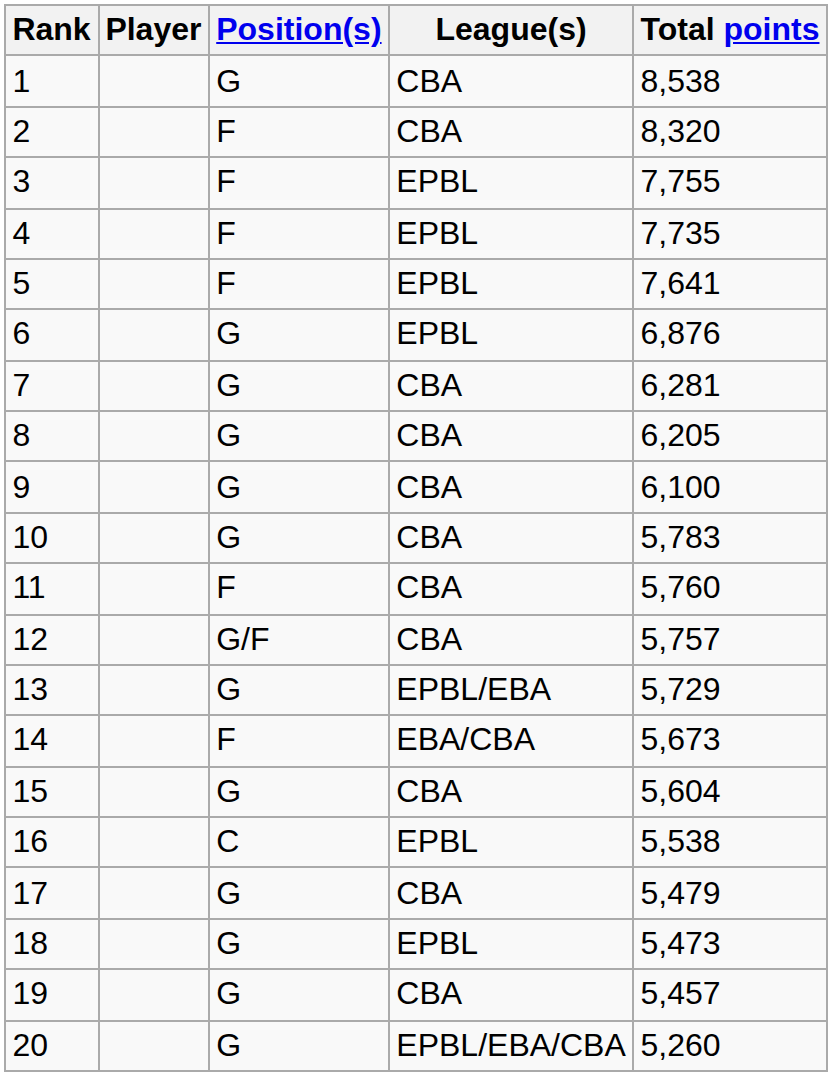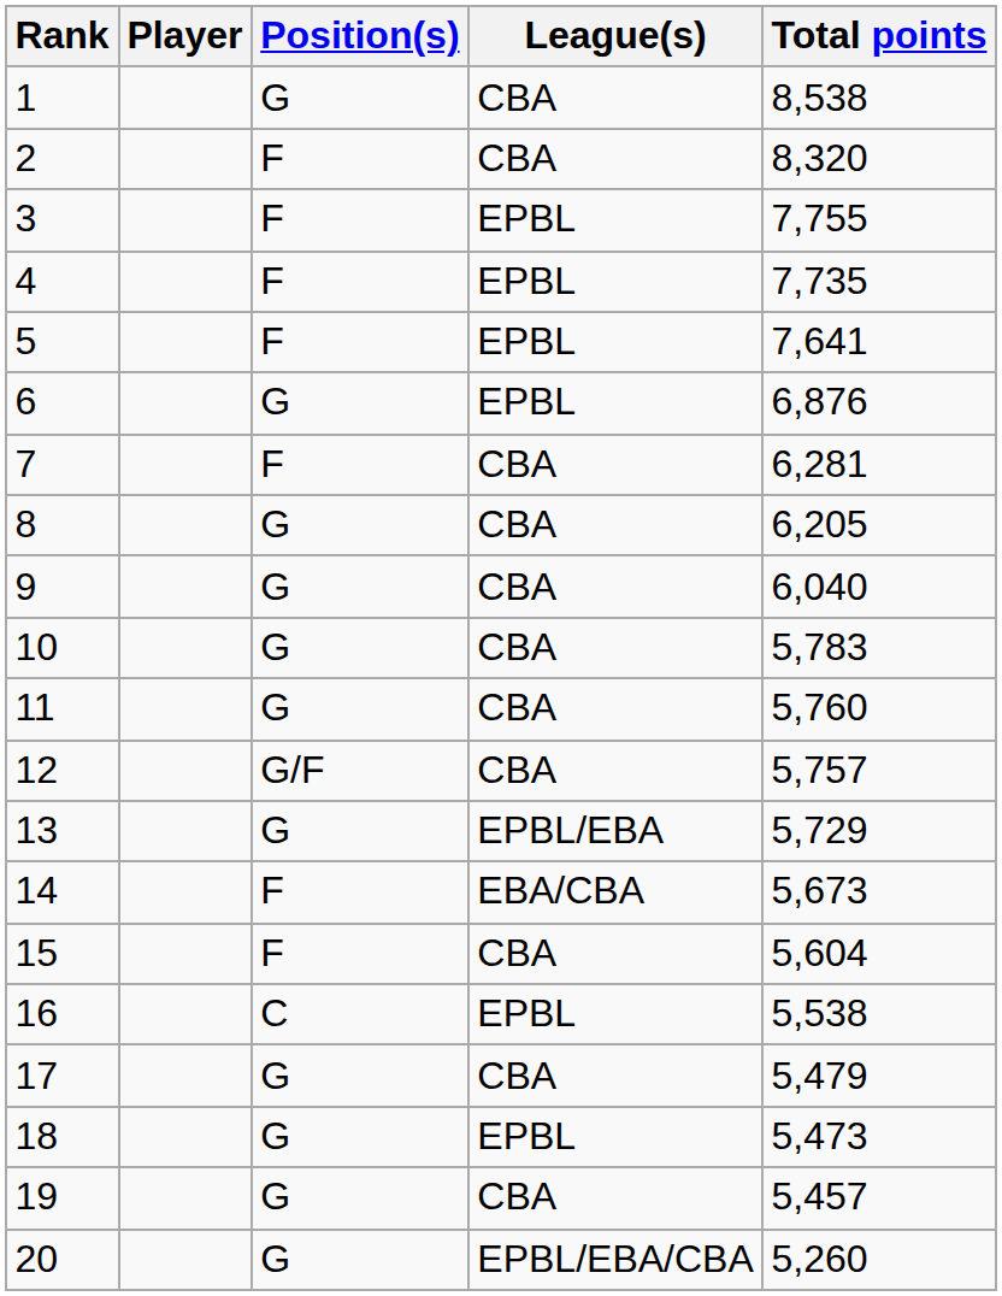7 | Position(s): G -> F
9 | Total points: 6,100 -> 6,040
11 | Position(s): F -> G
15 | Position(s): G -> F
